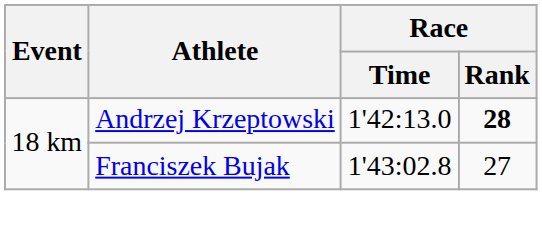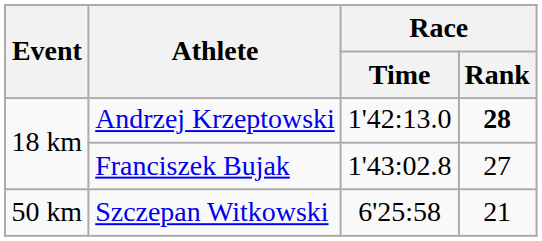+ row: 50 km | Szczepan Witkowski | 6'25:58 | 21
